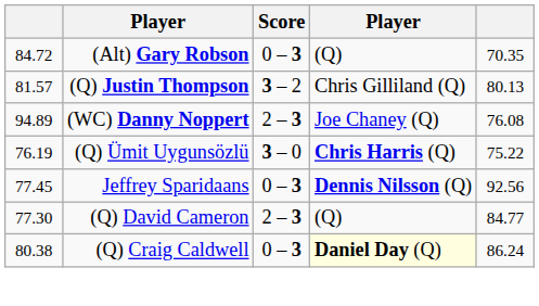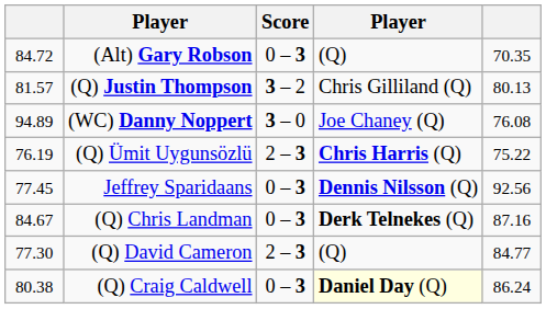(WC) Danny Noppert | Score: 2 – 3 -> 3 – 0
(Q) Ümit Uygunsözlü | Score: 3 – 0 -> 2 – 3
+ row: 84.67 | (Q) Chris Landman | 0 – 3 | Derk Telnekes (Q) | 87.16
